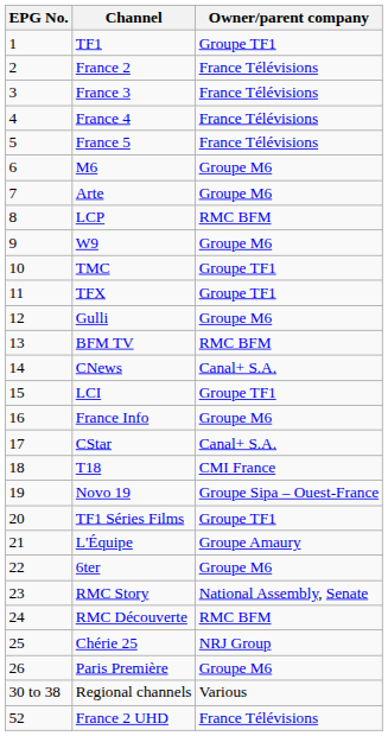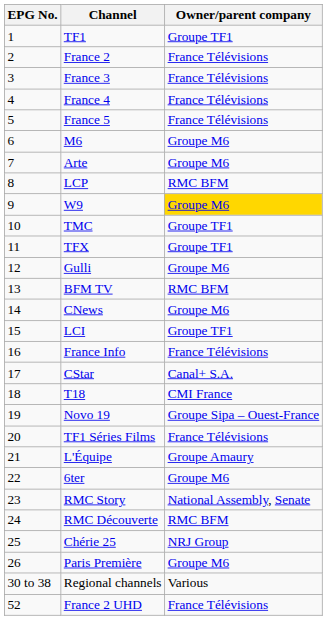W9 | Owner/parent company: no background -> gold background
CNews | Owner/parent company: Canal+ S.A. -> Groupe M6
France Info | Owner/parent company: Groupe M6 -> France Télévisions
TF1 Séries Films | Owner/parent company: Groupe TF1 -> France Télévisions
